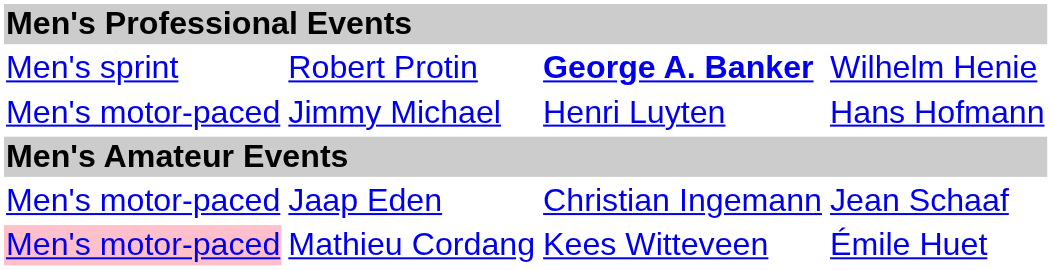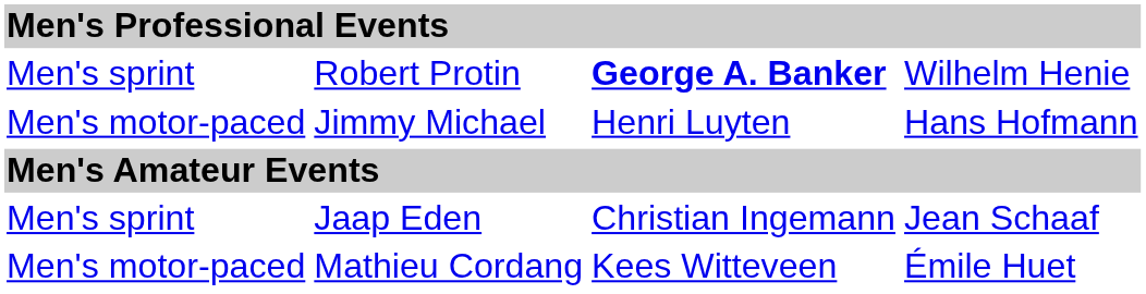Jaap Eden | column 1: Men's motor-paced -> Men's sprint
Mathieu Cordang | column 1: pink background -> no background
